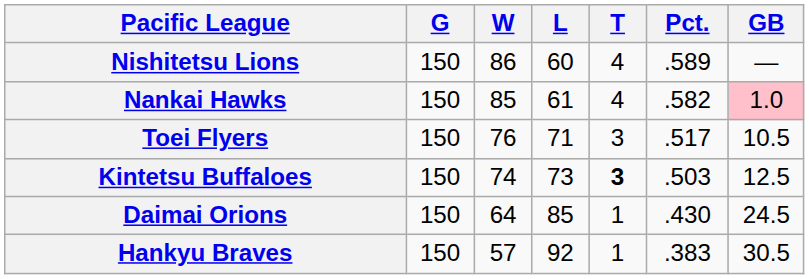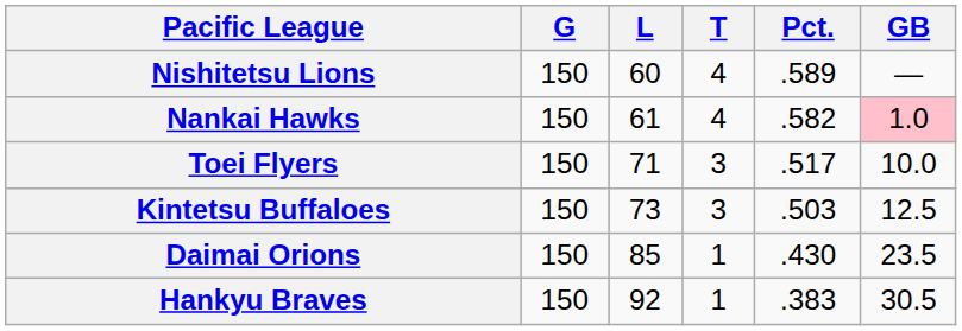- column: W | 86 | 85 | 76 | 74 | 64 | 57
Toei Flyers | GB: 10.5 -> 10.0
Kintetsu Buffaloes | T: bold -> normal
Daimai Orions | GB: 24.5 -> 23.5
